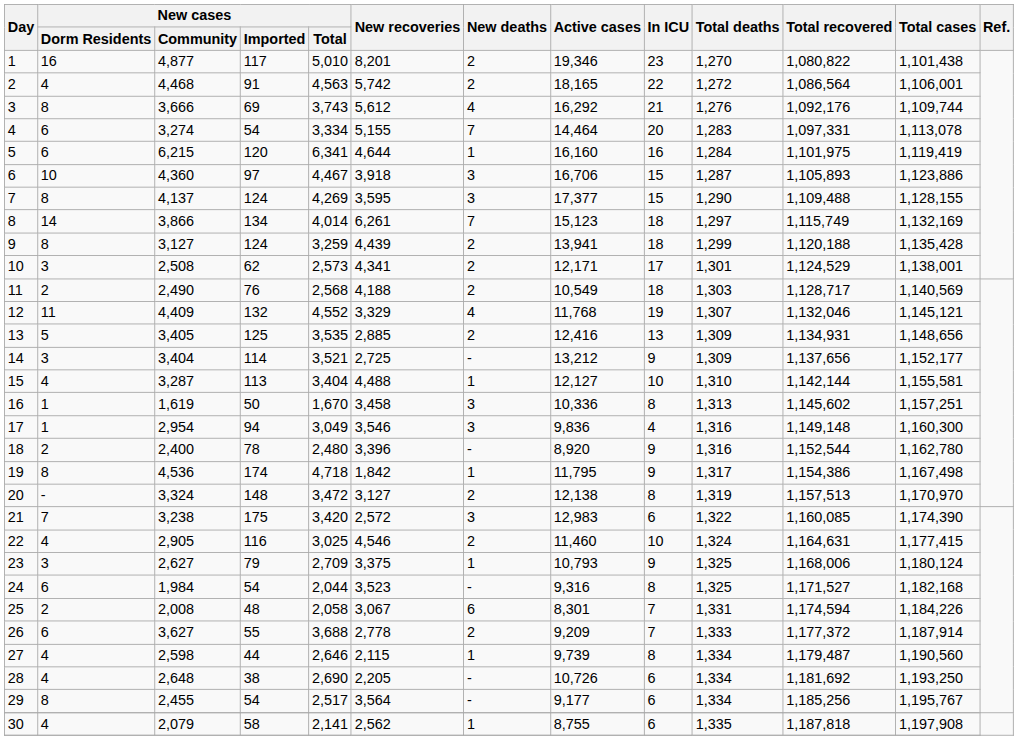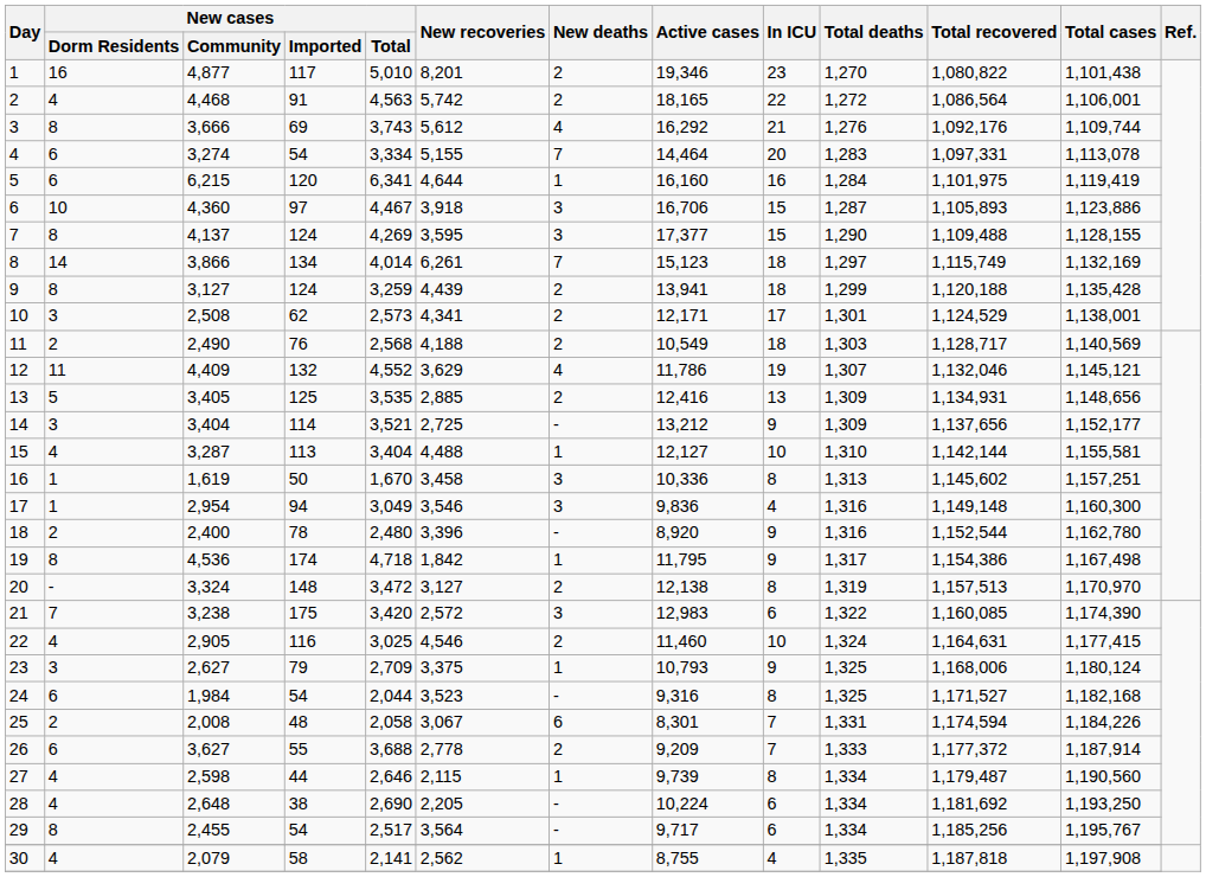12 | New recoveries: 3,329 -> 3,629
12 | Active cases: 11,768 -> 11,786
28 | Active cases: 10,726 -> 10,224
29 | Active cases: 9,177 -> 9,717
30 | In ICU: 6 -> 4
